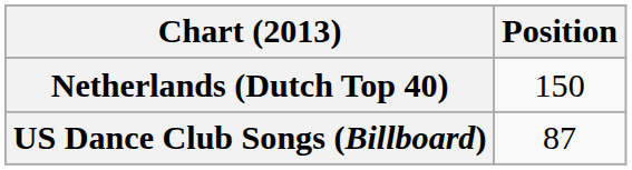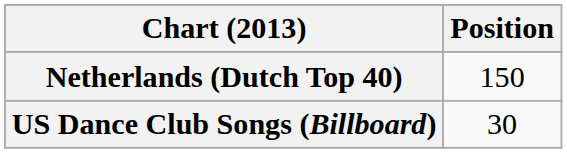US Dance Club Songs (Billboard) | Position: 87 -> 30
